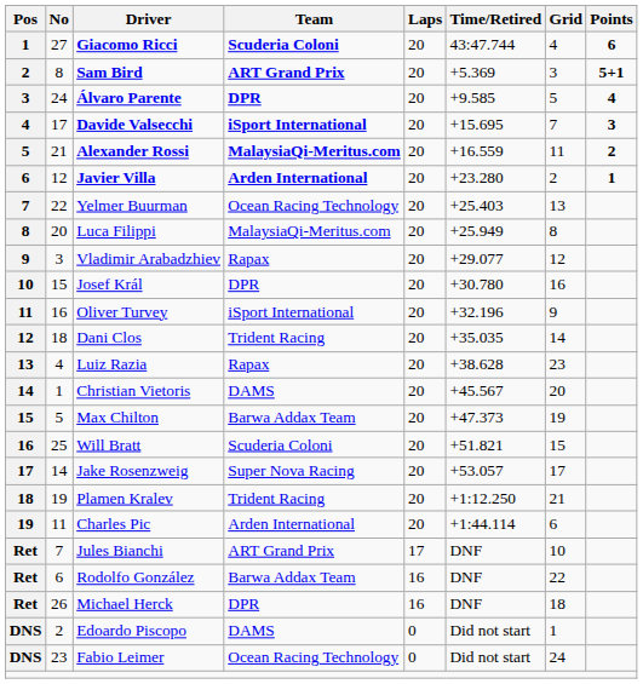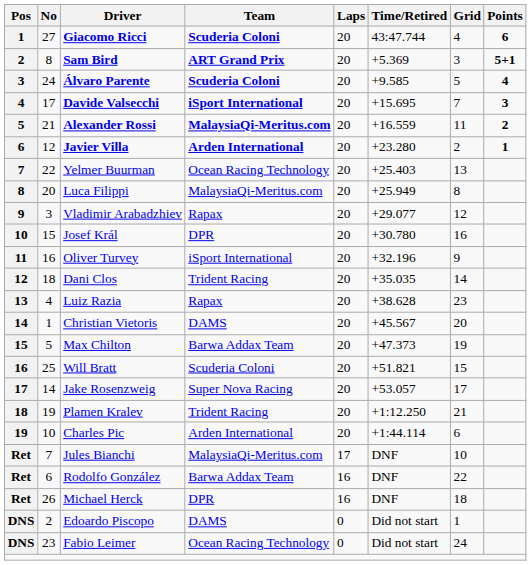Álvaro Parente | Team: DPR -> Scuderia Coloni
Charles Pic | No: 11 -> 10
Jules Bianchi | Team: ART Grand Prix -> MalaysiaQi-Meritus.com
